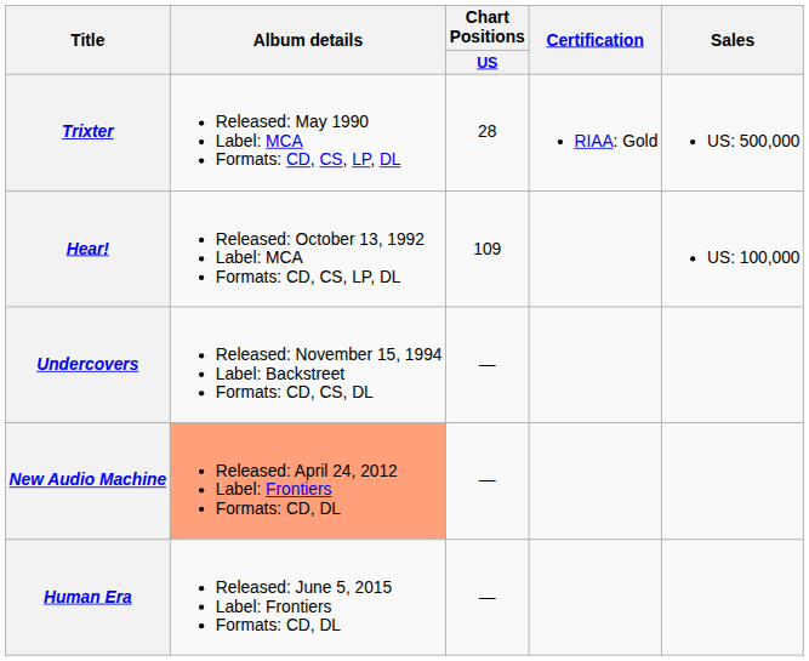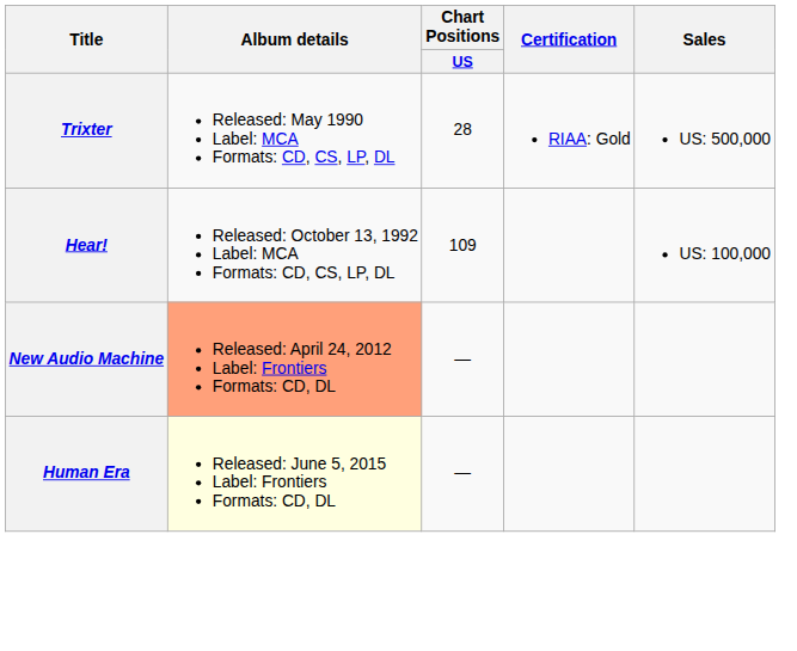- row: Undercovers | Released: November 15, 1994 Label: Backstreet Formats: CD, CS, DL | —
Human Era | Album details: no background -> lightyellow background
